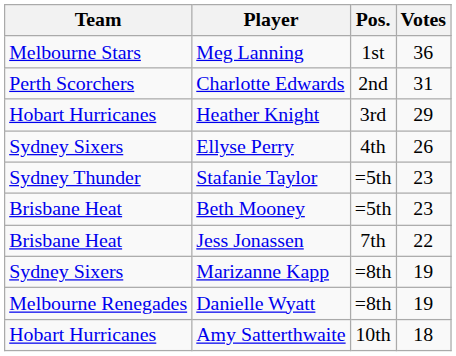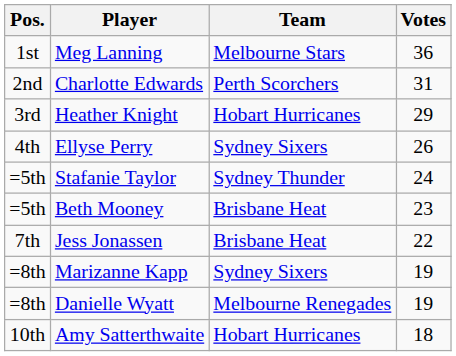columns swapped: Pos. <-> Team
Stafanie Taylor | Votes: 23 -> 24
